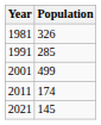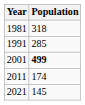1981 | Population: 326 -> 318
2001 | Population: normal -> bold
